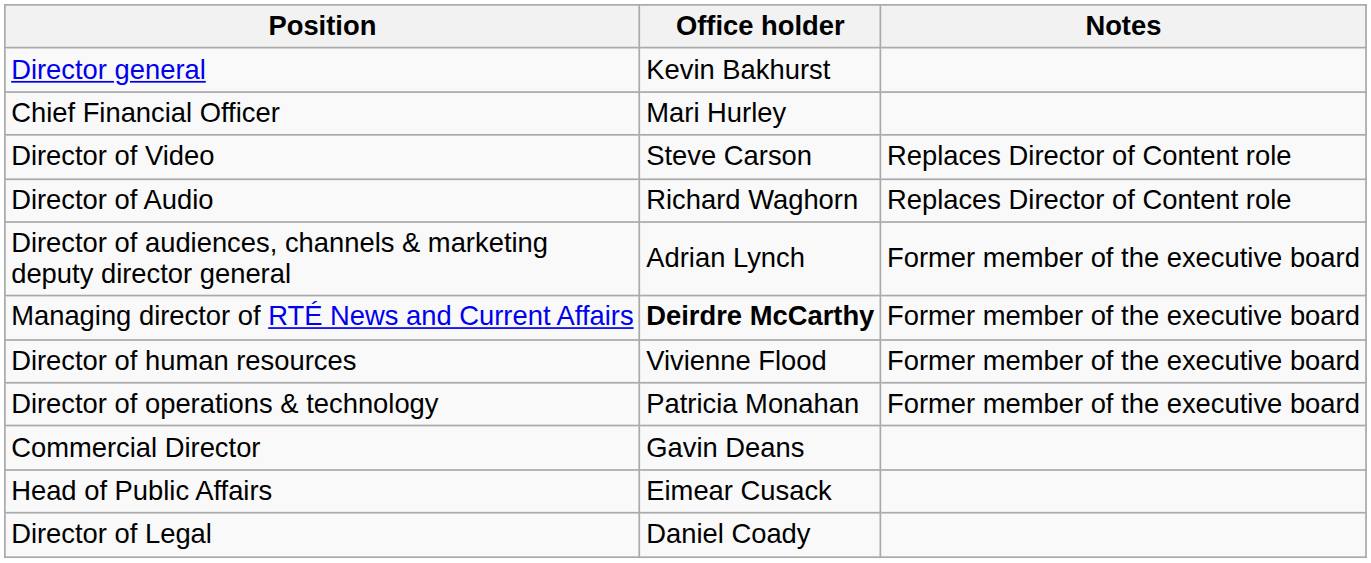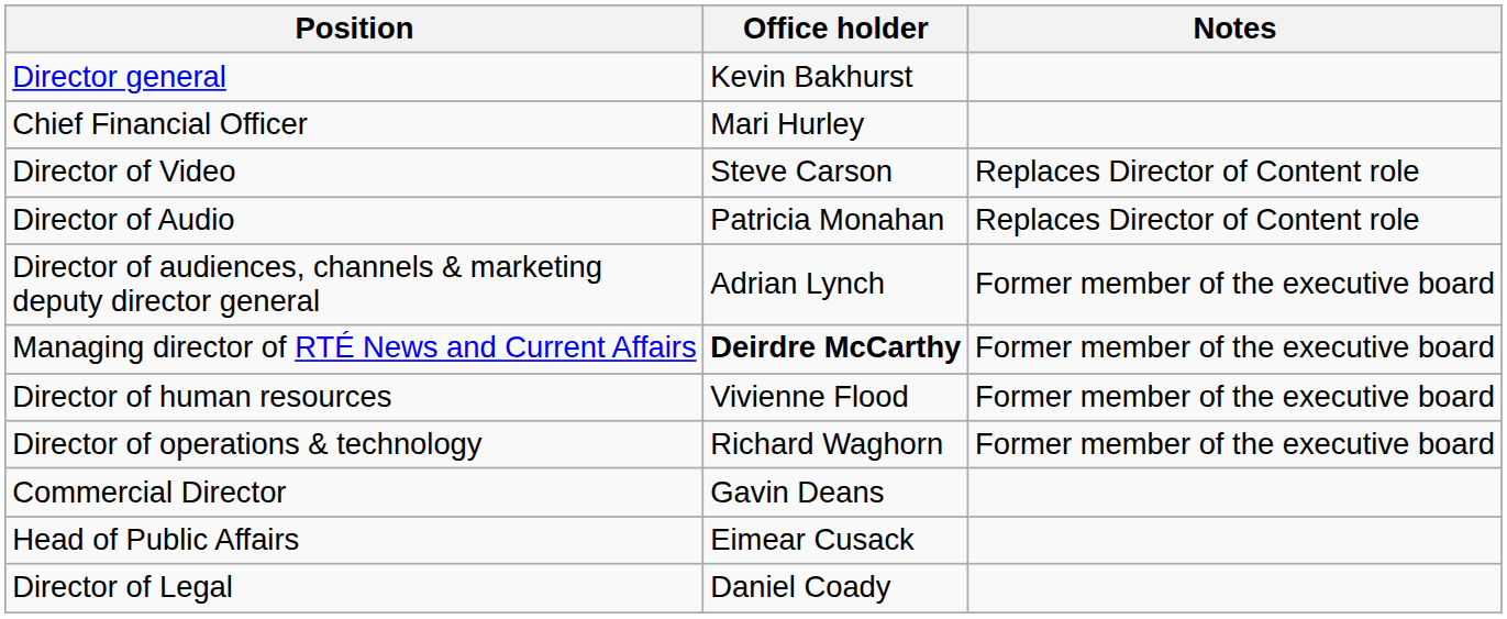Director of Audio | Office holder: Richard Waghorn -> Patricia Monahan
Director of operations & technology | Office holder: Patricia Monahan -> Richard Waghorn
